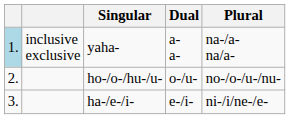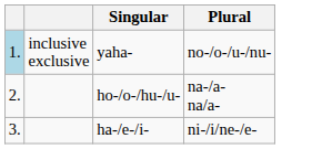- column: Dual | a- a- | o-/u- | e-/i-
yaha- | Plural: na-/a- na/a- -> no-/o-/u-/nu-
ho-/o-/hu-/u- | Plural: no-/o-/u-/nu- -> na-/a- na/a-
